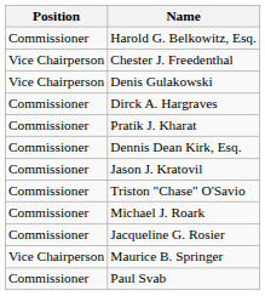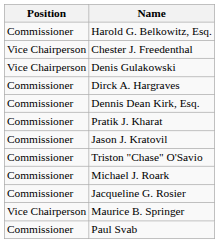rows swapped: Pratik J. Kharat <-> Dennis Dean Kirk, Esq.
